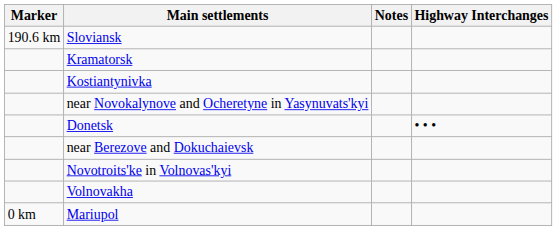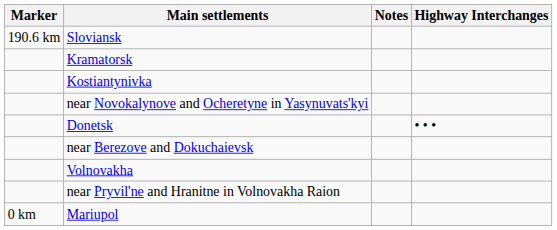- row: Novotroits'ke in Volnovas'kyi
+ row: near Pryvil'ne and Hranitne in Volnovakha Raion
